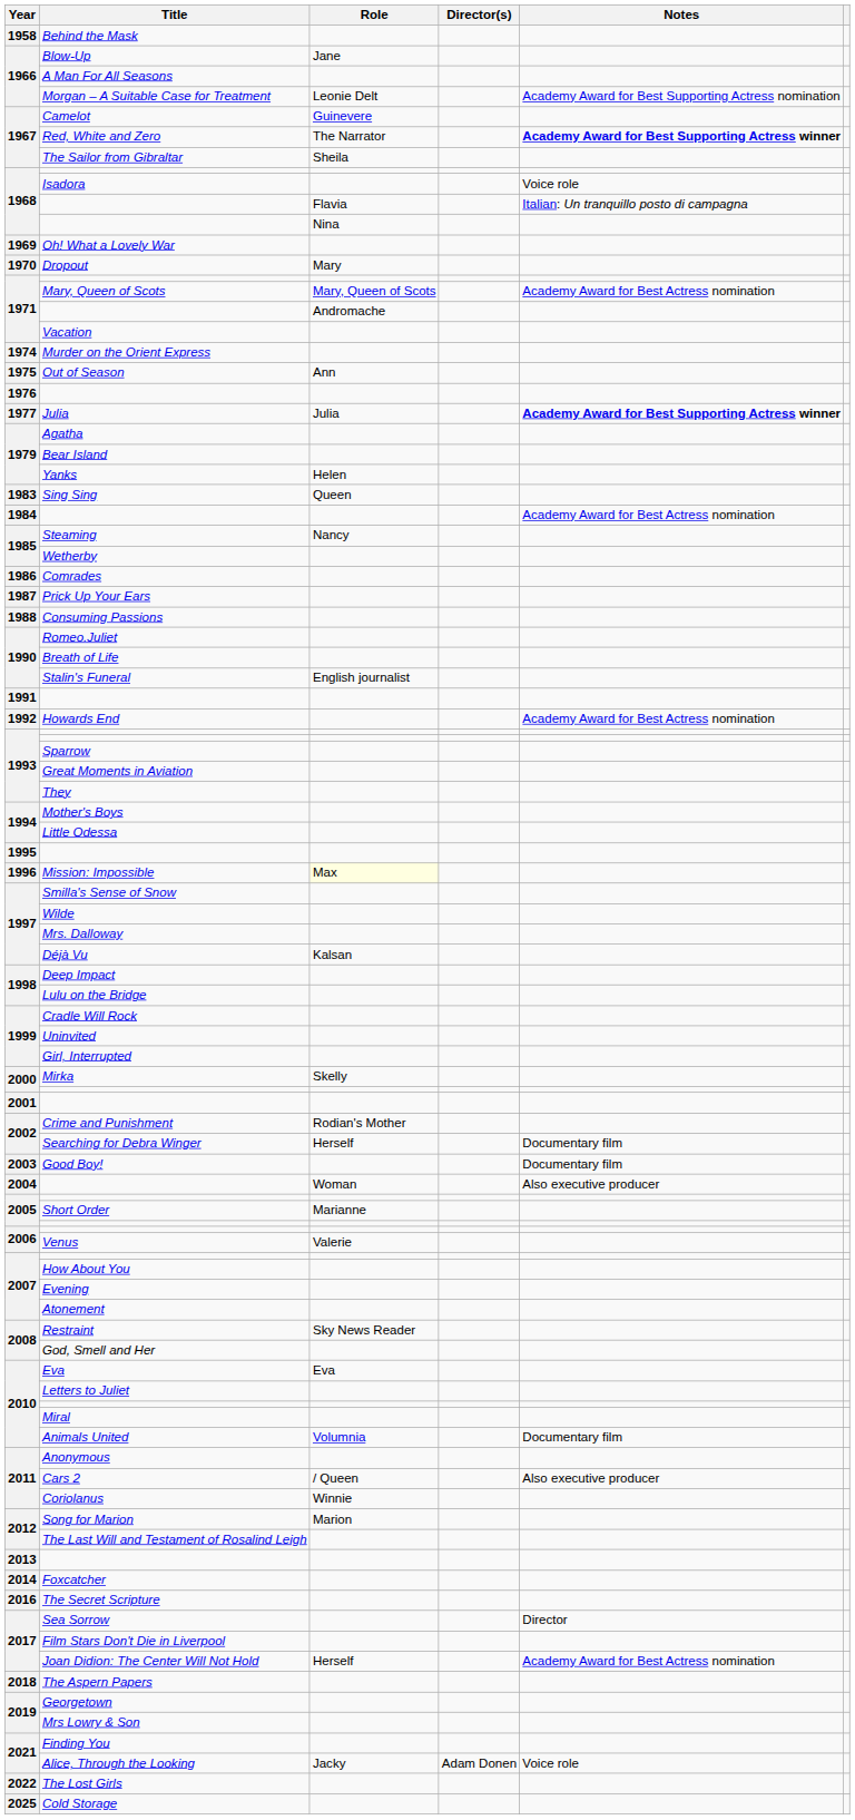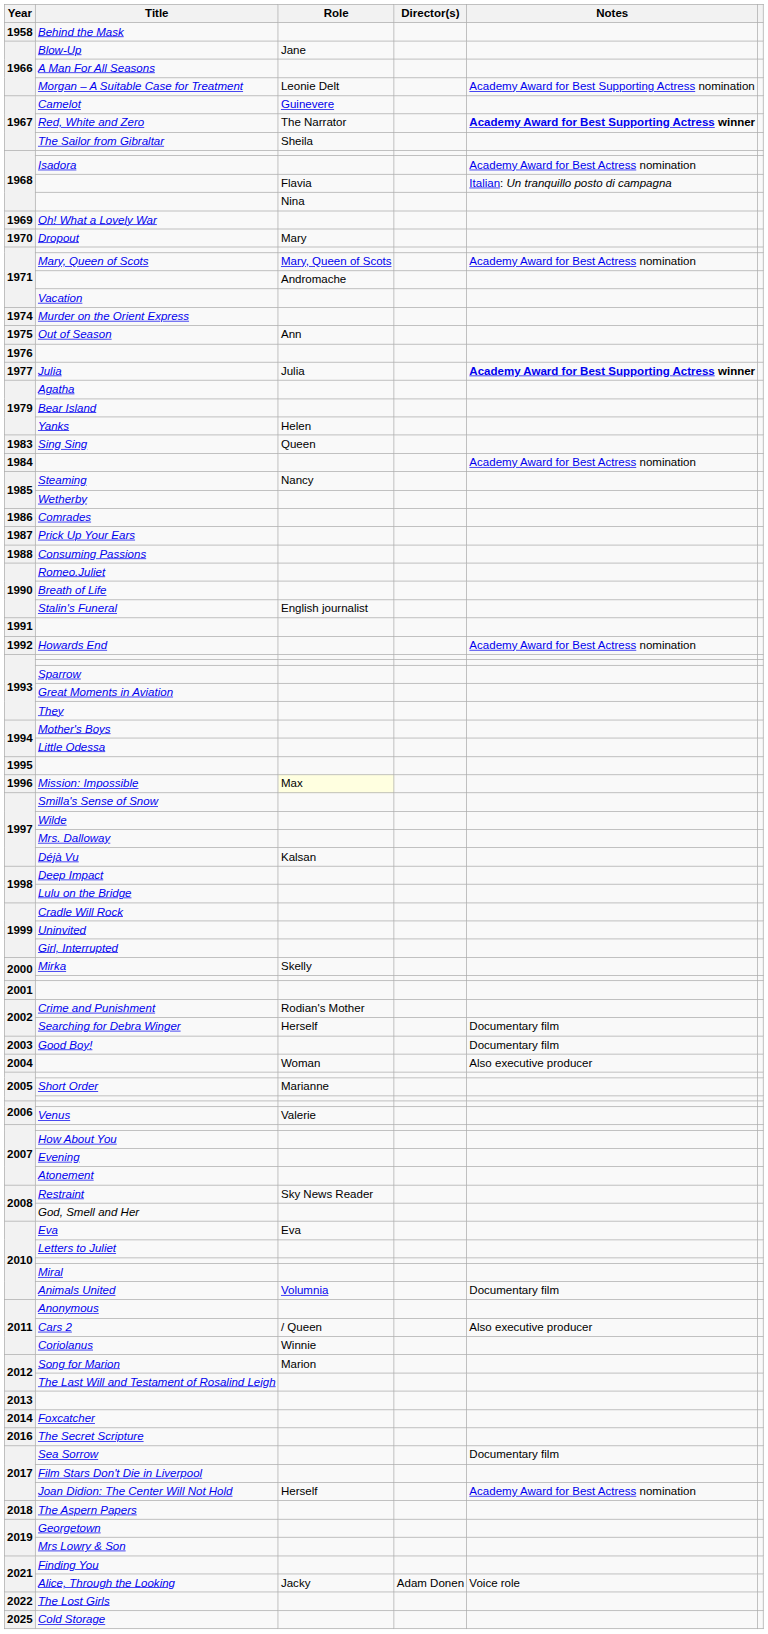Isadora | Notes: Voice role -> Academy Award for Best Actress nomination
Sea Sorrow | Notes: Director -> Documentary film
